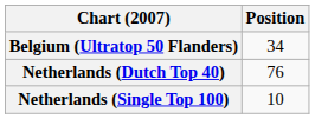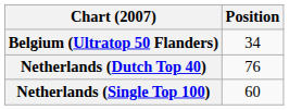Netherlands (Single Top 100) | Position: 10 -> 60
